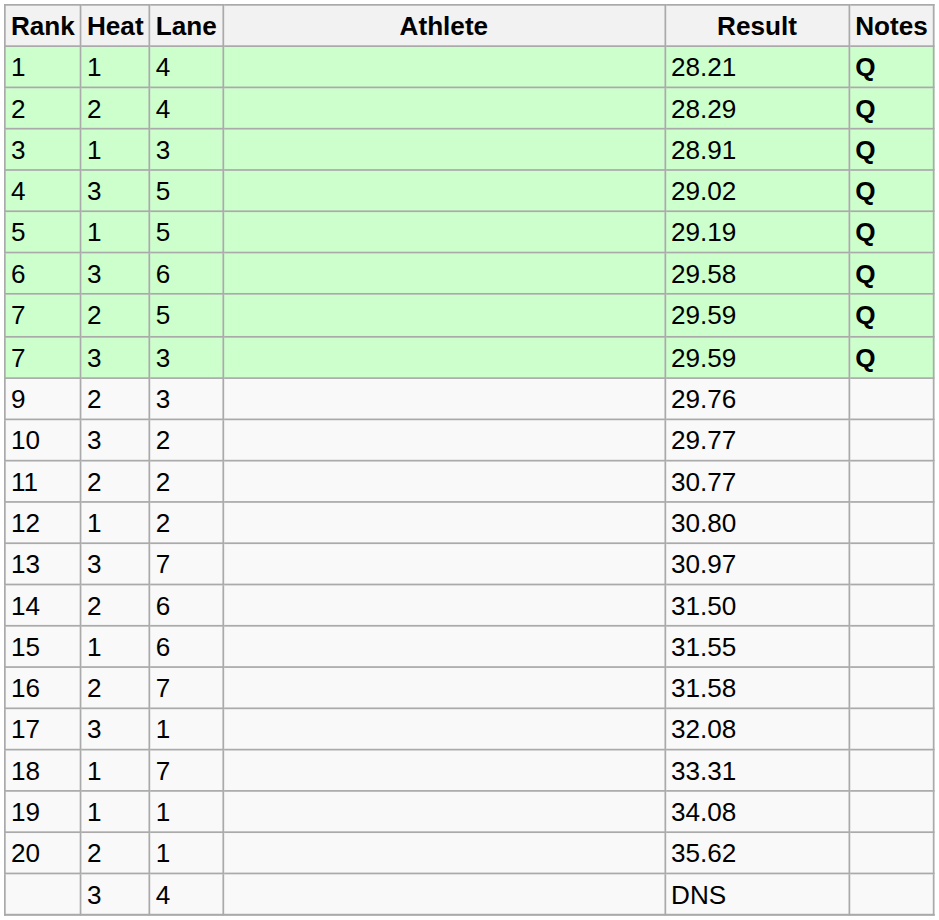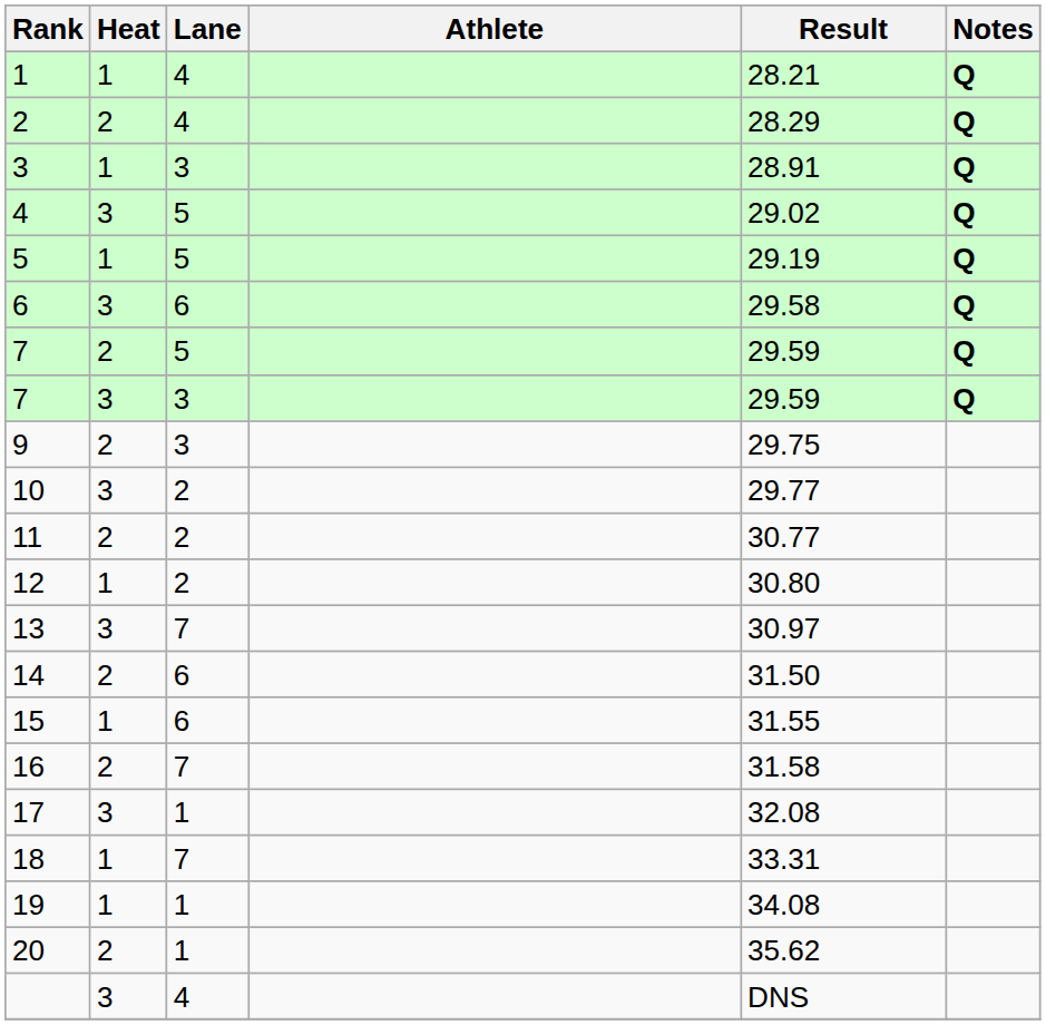9 | Result: 29.76 -> 29.75
